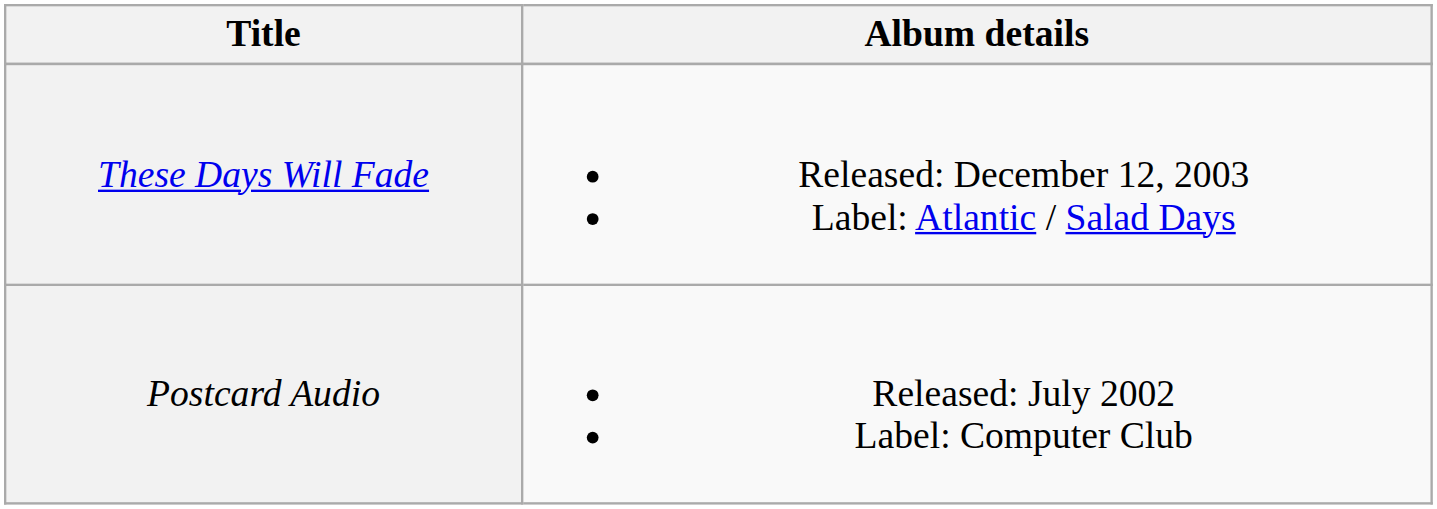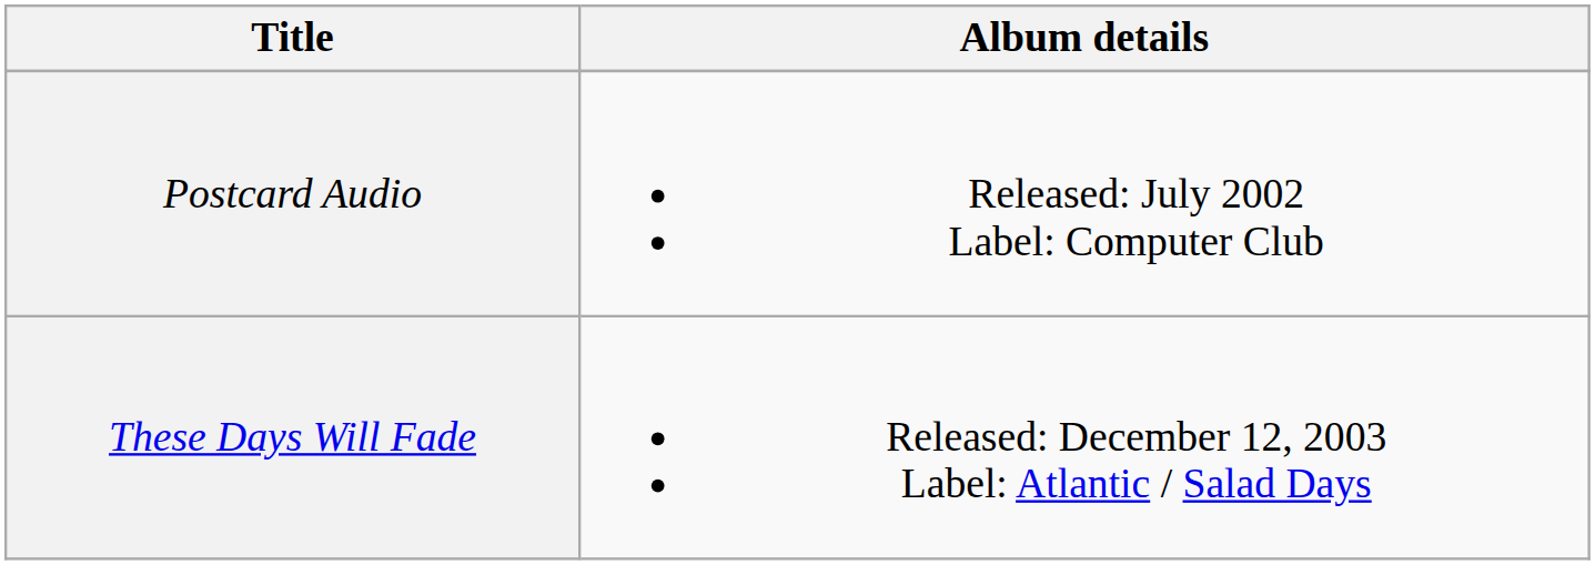rows swapped: Postcard Audio <-> These Days Will Fade
